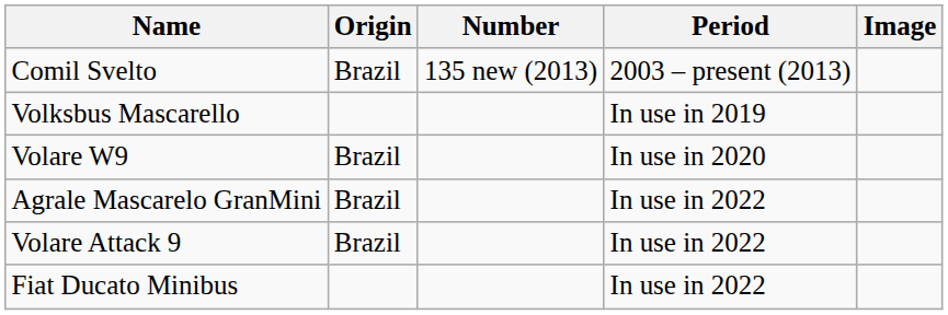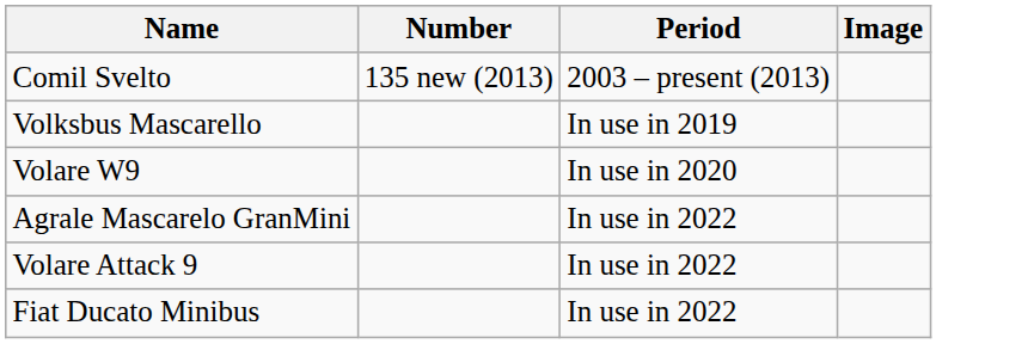- column: Origin | Brazil | Brazil | Brazil | Brazil
